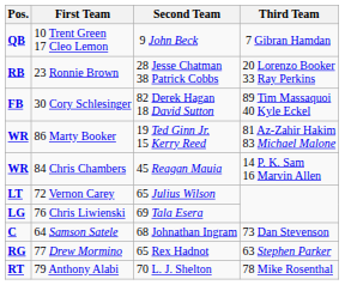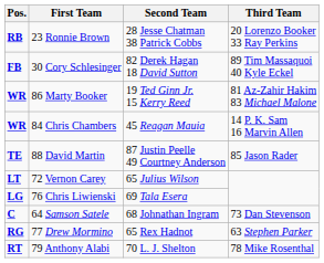- row: QB | 10 Trent Green 17 Cleo Lemon | 9 John Beck | 7 Gibran Hamdan
+ row: TE | 88 David Martin | 87 Justin Peelle 49 Courtney Anderson | 85 Jason Rader
